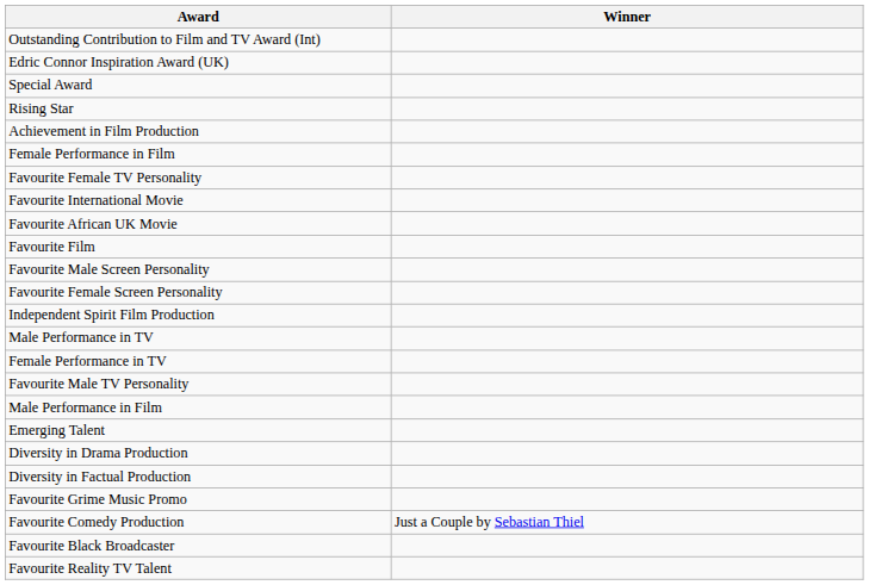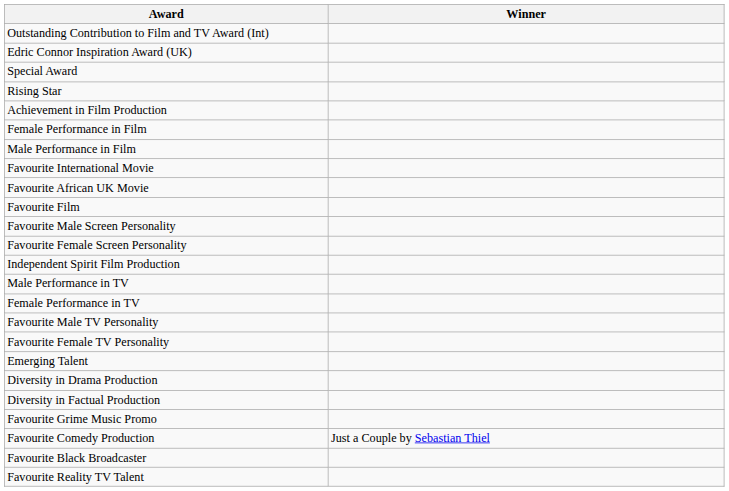rows swapped: Male Performance in Film <-> Favourite Female TV Personality
